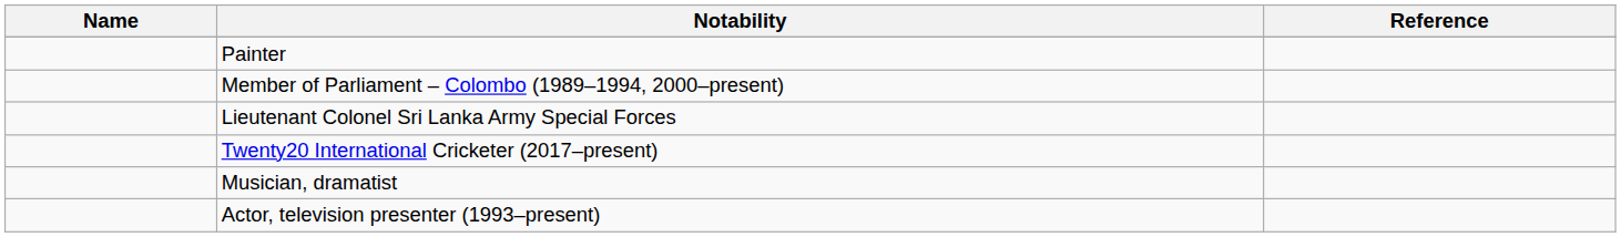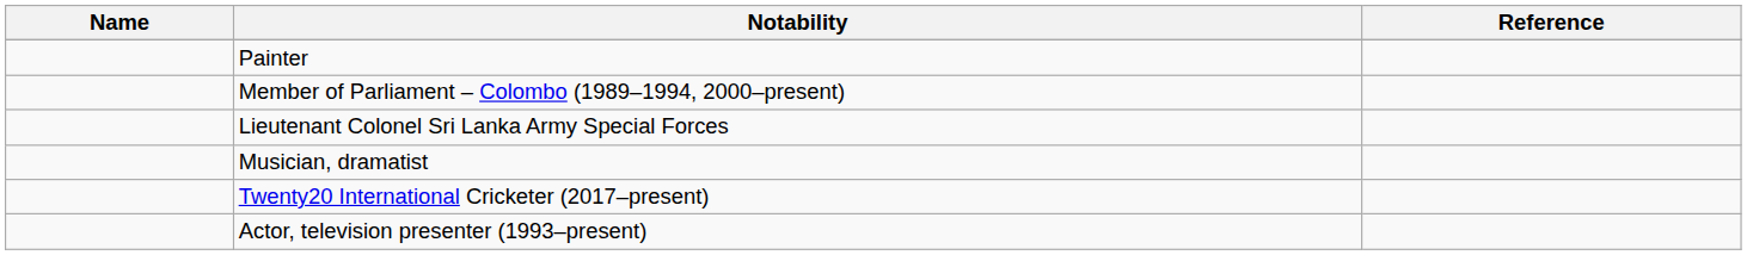rows swapped: Musician, dramatist <-> Twenty20 International Cricketer (2017–present)
